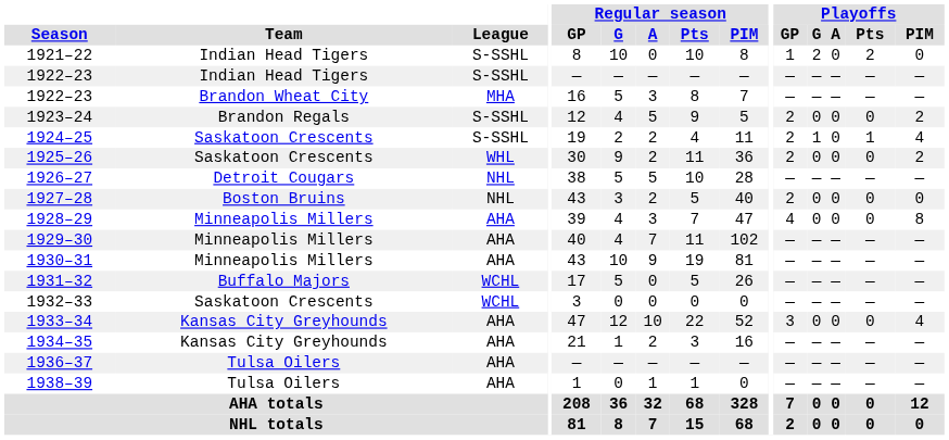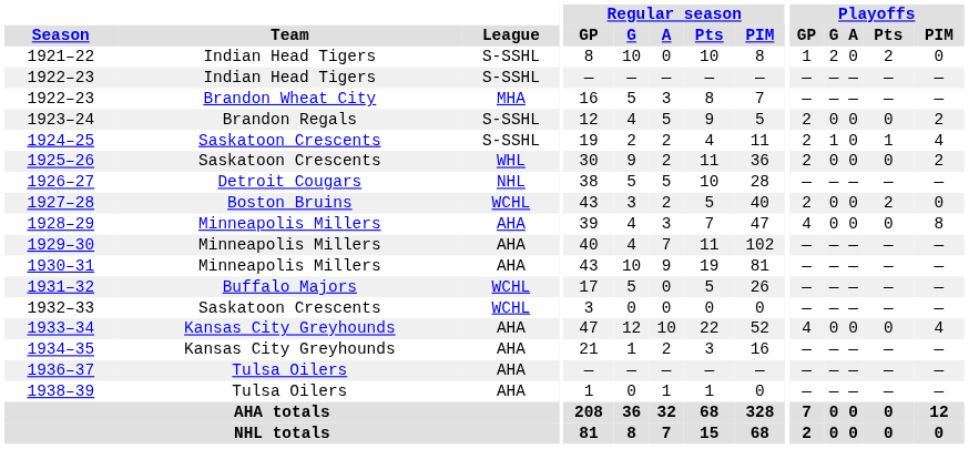1927–28 | League: NHL -> WCHL
1927–28 | Playoffs / Pts: 0 -> 2
1933–34 | Playoffs / GP: 3 -> 4
